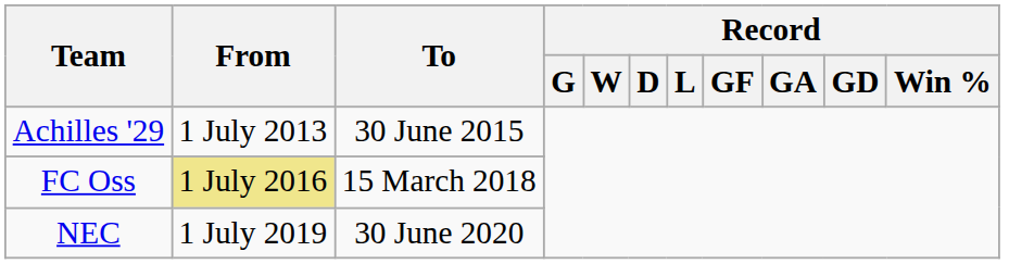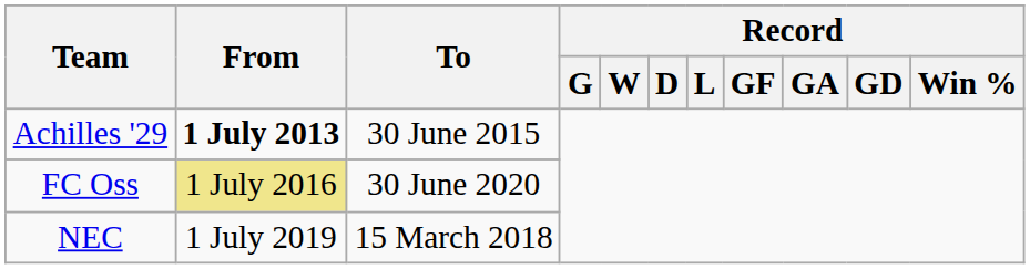Achilles '29 | From: normal -> bold
FC Oss | To: 15 March 2018 -> 30 June 2020
NEC | To: 30 June 2020 -> 15 March 2018
